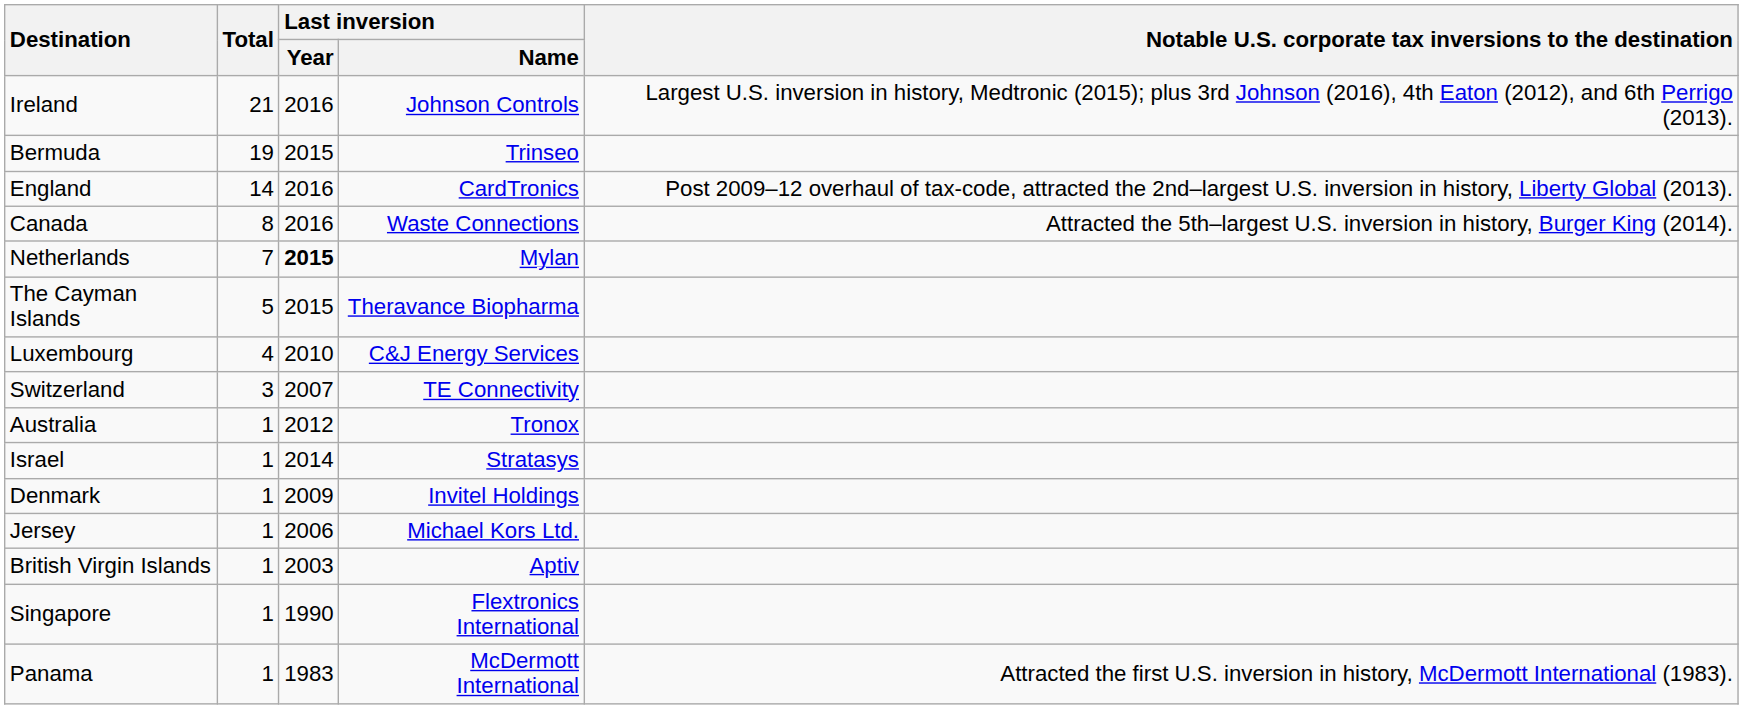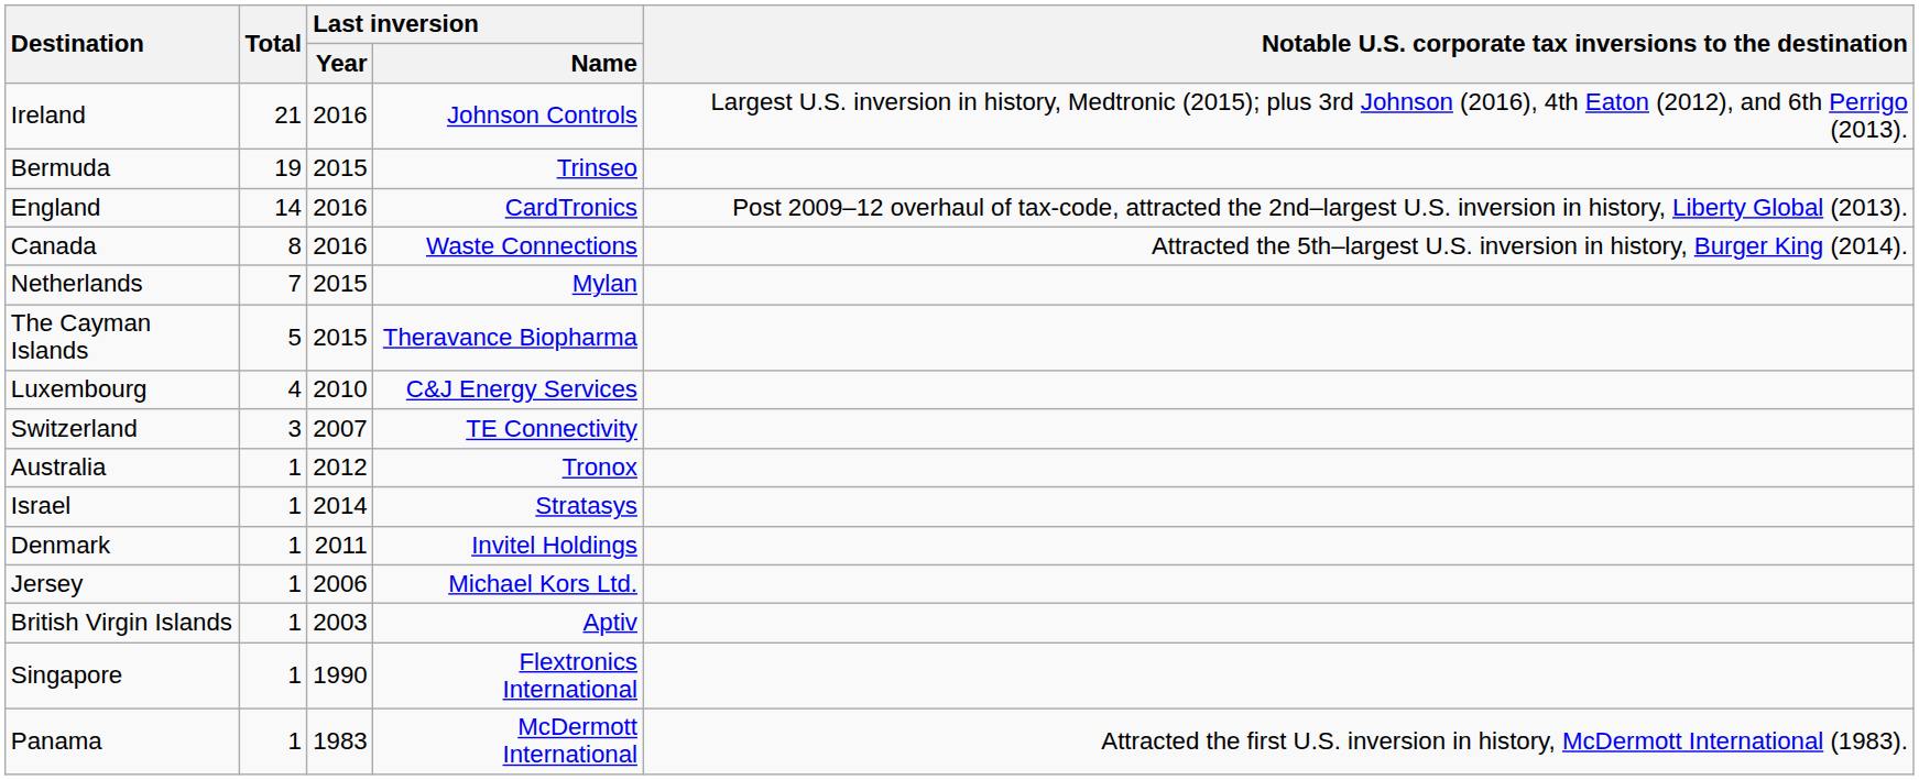Netherlands | Last inversion / Year: bold -> normal
Denmark | Last inversion / Year: 2009 -> 2011
